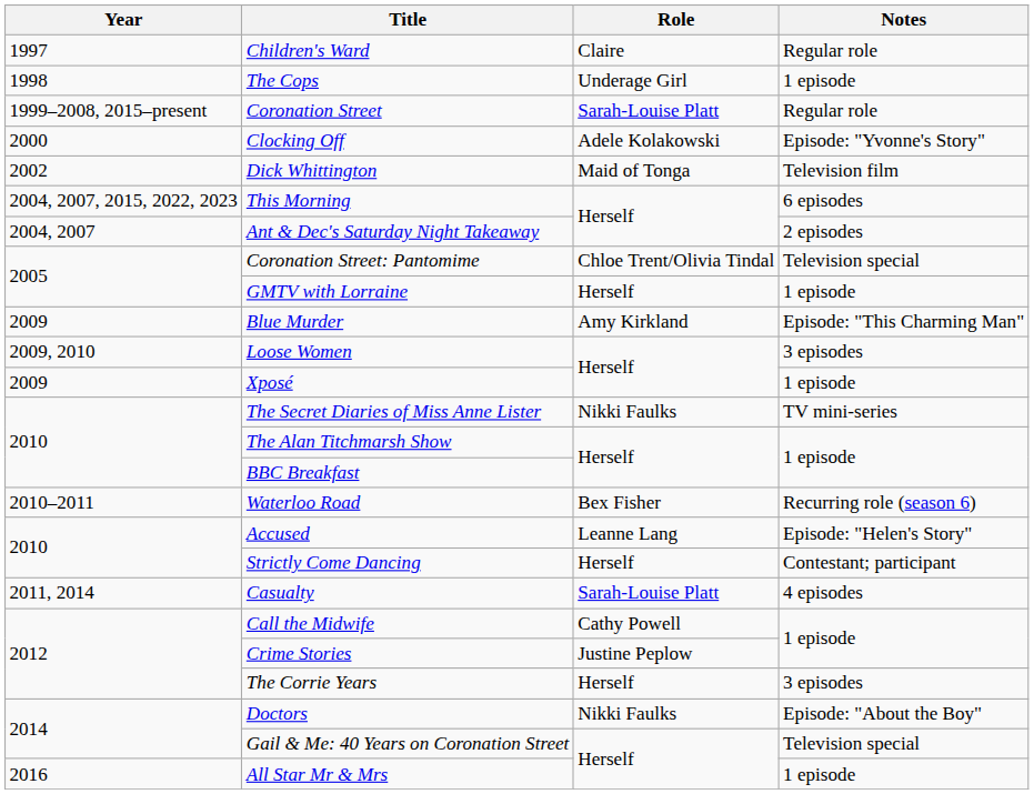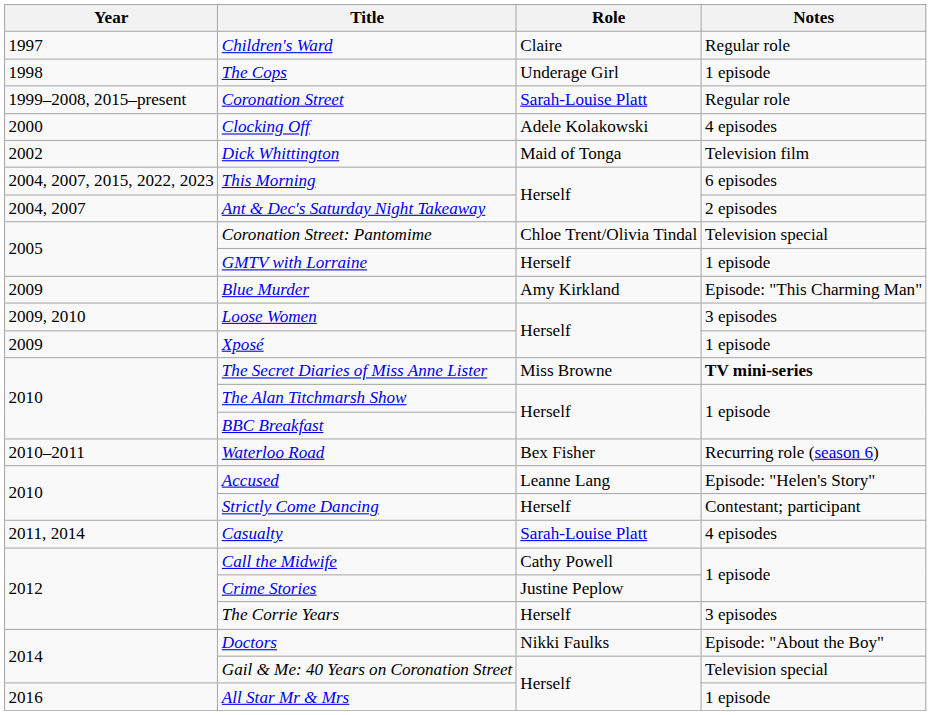Clocking Off | Notes: Episode: "Yvonne's Story" -> 4 episodes
The Secret Diaries of Miss Anne Lister | Role: Nikki Faulks -> Miss Browne
The Secret Diaries of Miss Anne Lister | Notes: normal -> bold
